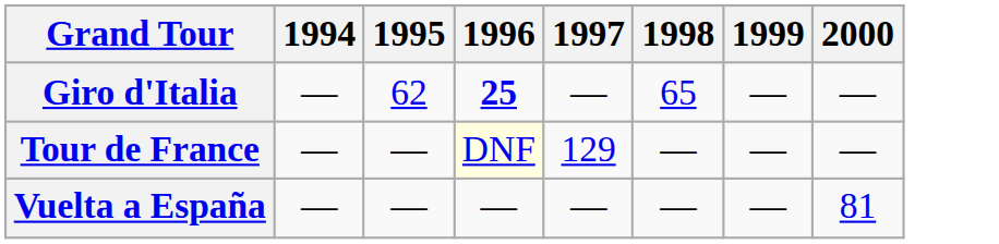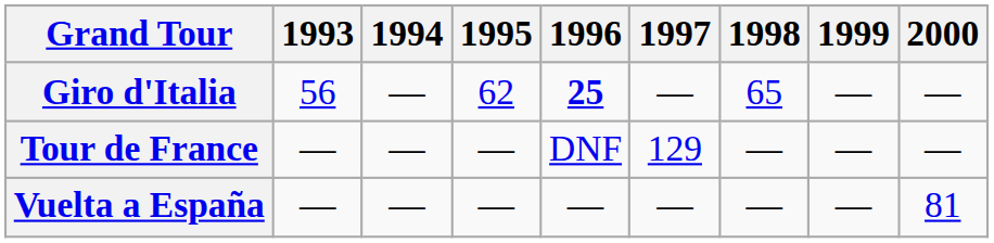+ column: 1993 | 56 | — | —
Tour de France | 1996: lightyellow background -> no background
